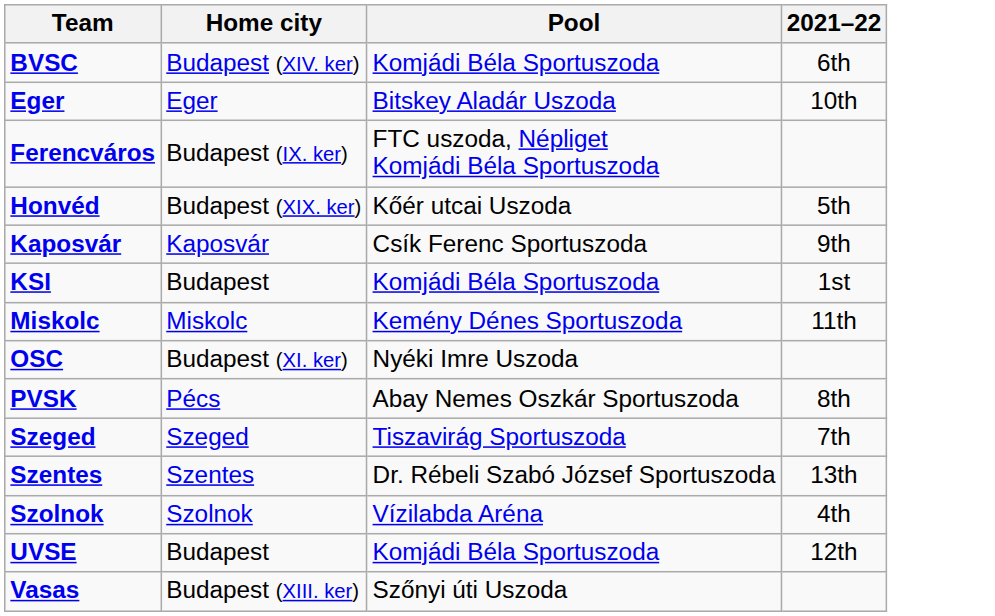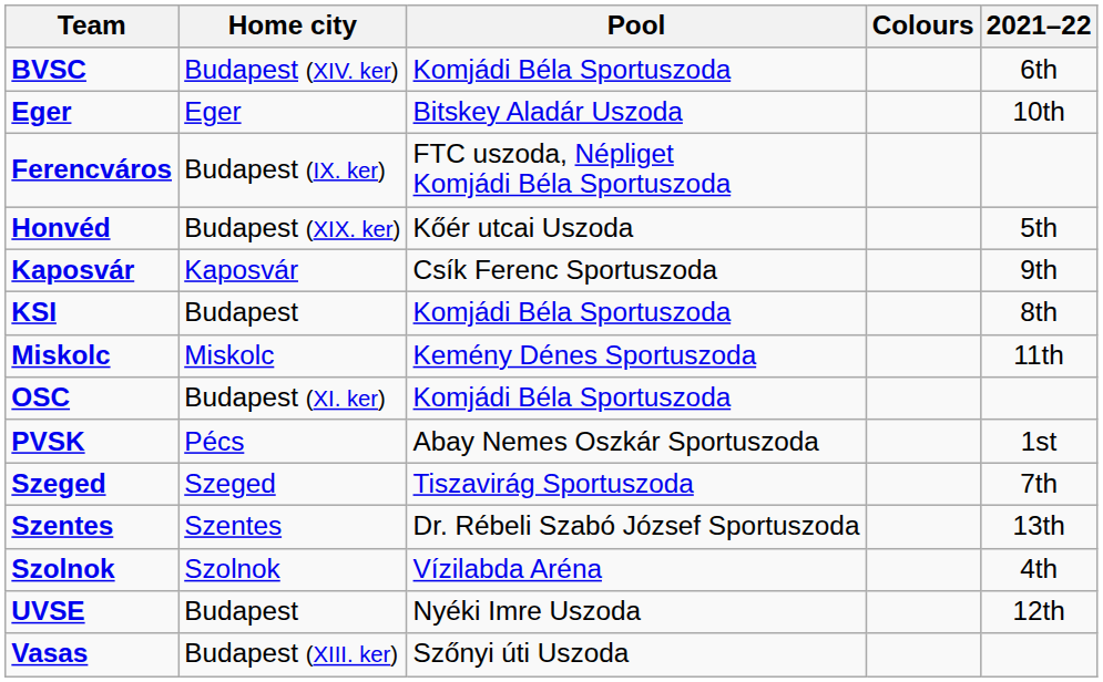+ column: Colours
KSI | 2021–22: 1st -> 8th
OSC | Pool: Nyéki Imre Uszoda -> Komjádi Béla Sportuszoda
PVSK | 2021–22: 8th -> 1st
UVSE | Pool: Komjádi Béla Sportuszoda -> Nyéki Imre Uszoda
